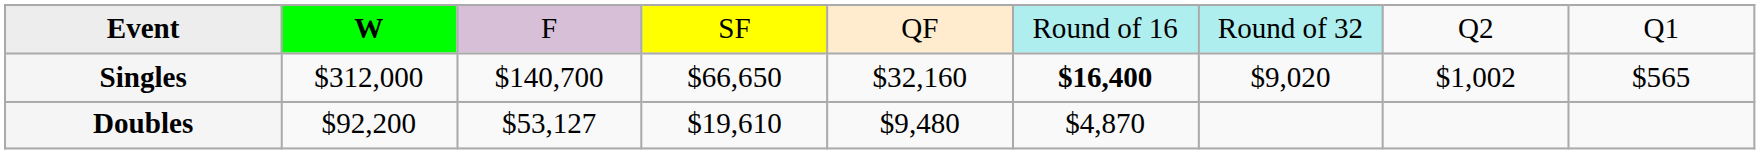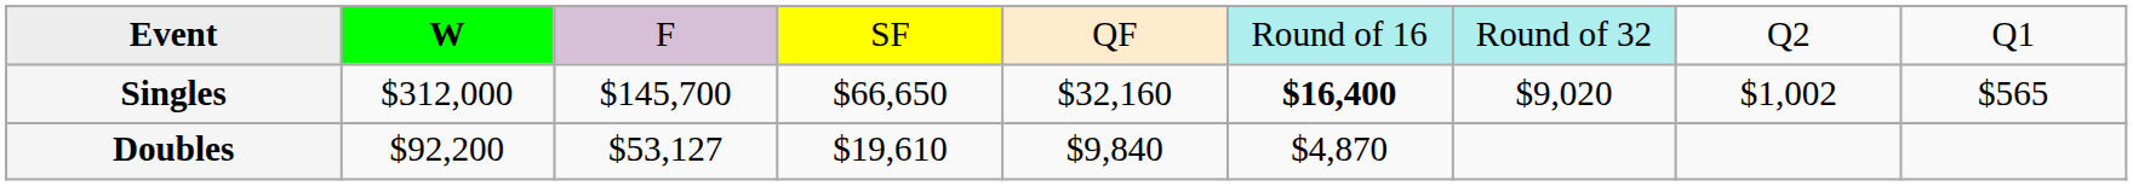Singles | column 3: $140,700 -> $145,700
Doubles | column 5: $9,480 -> $9,840
